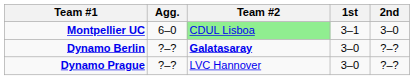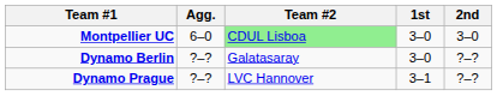Montpellier UC | 1st: 3–1 -> 3–0
Dynamo Berlin | Team #2: bold -> normal
Dynamo Prague | 1st: 3–0 -> 3–1
